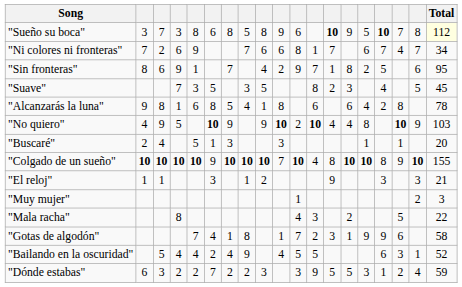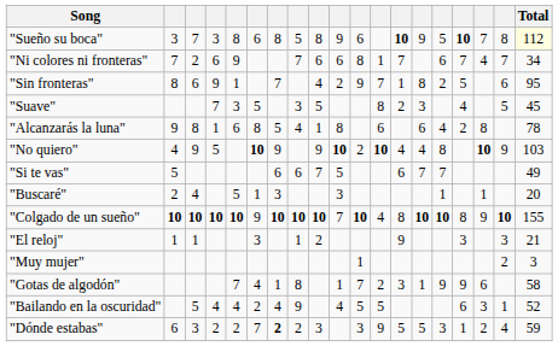+ row: "Si te vas" | 5 | 6 | 6 | 7 | 5 | 6 | 7 | 7 | 49
- row: "Mala racha" | 8 | 4 | 3 | 2 | 5 | 22
"Dónde estabas" | column 7: normal -> bold
